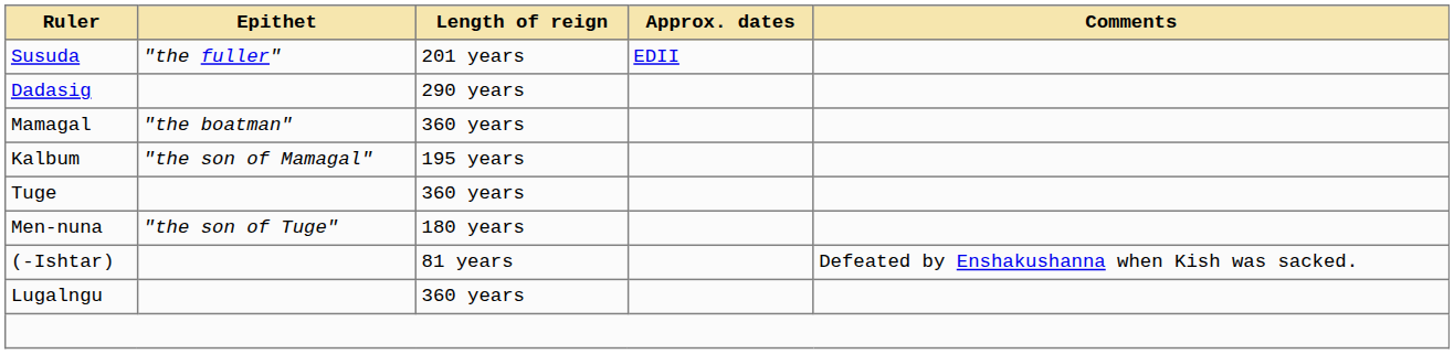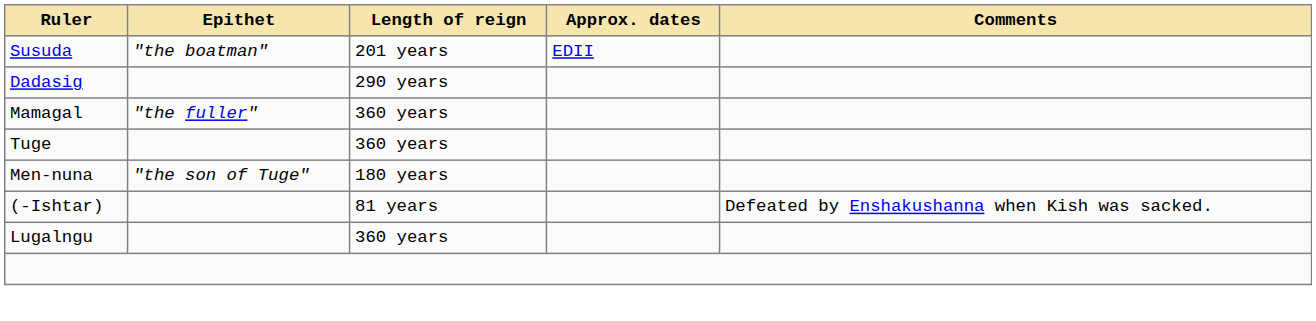Susuda | Epithet: "the fuller" -> "the boatman"
Mamagal | Epithet: "the boatman" -> "the fuller"
- row: Kalbum | "the son of Mamagal" | 195 years
